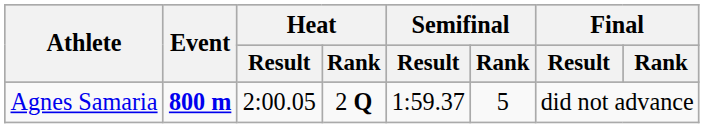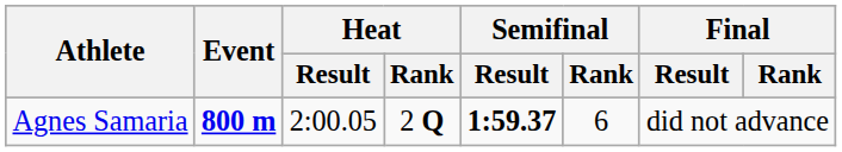Agnes Samaria | Semifinal / Result: normal -> bold
Agnes Samaria | Semifinal / Rank: 5 -> 6
